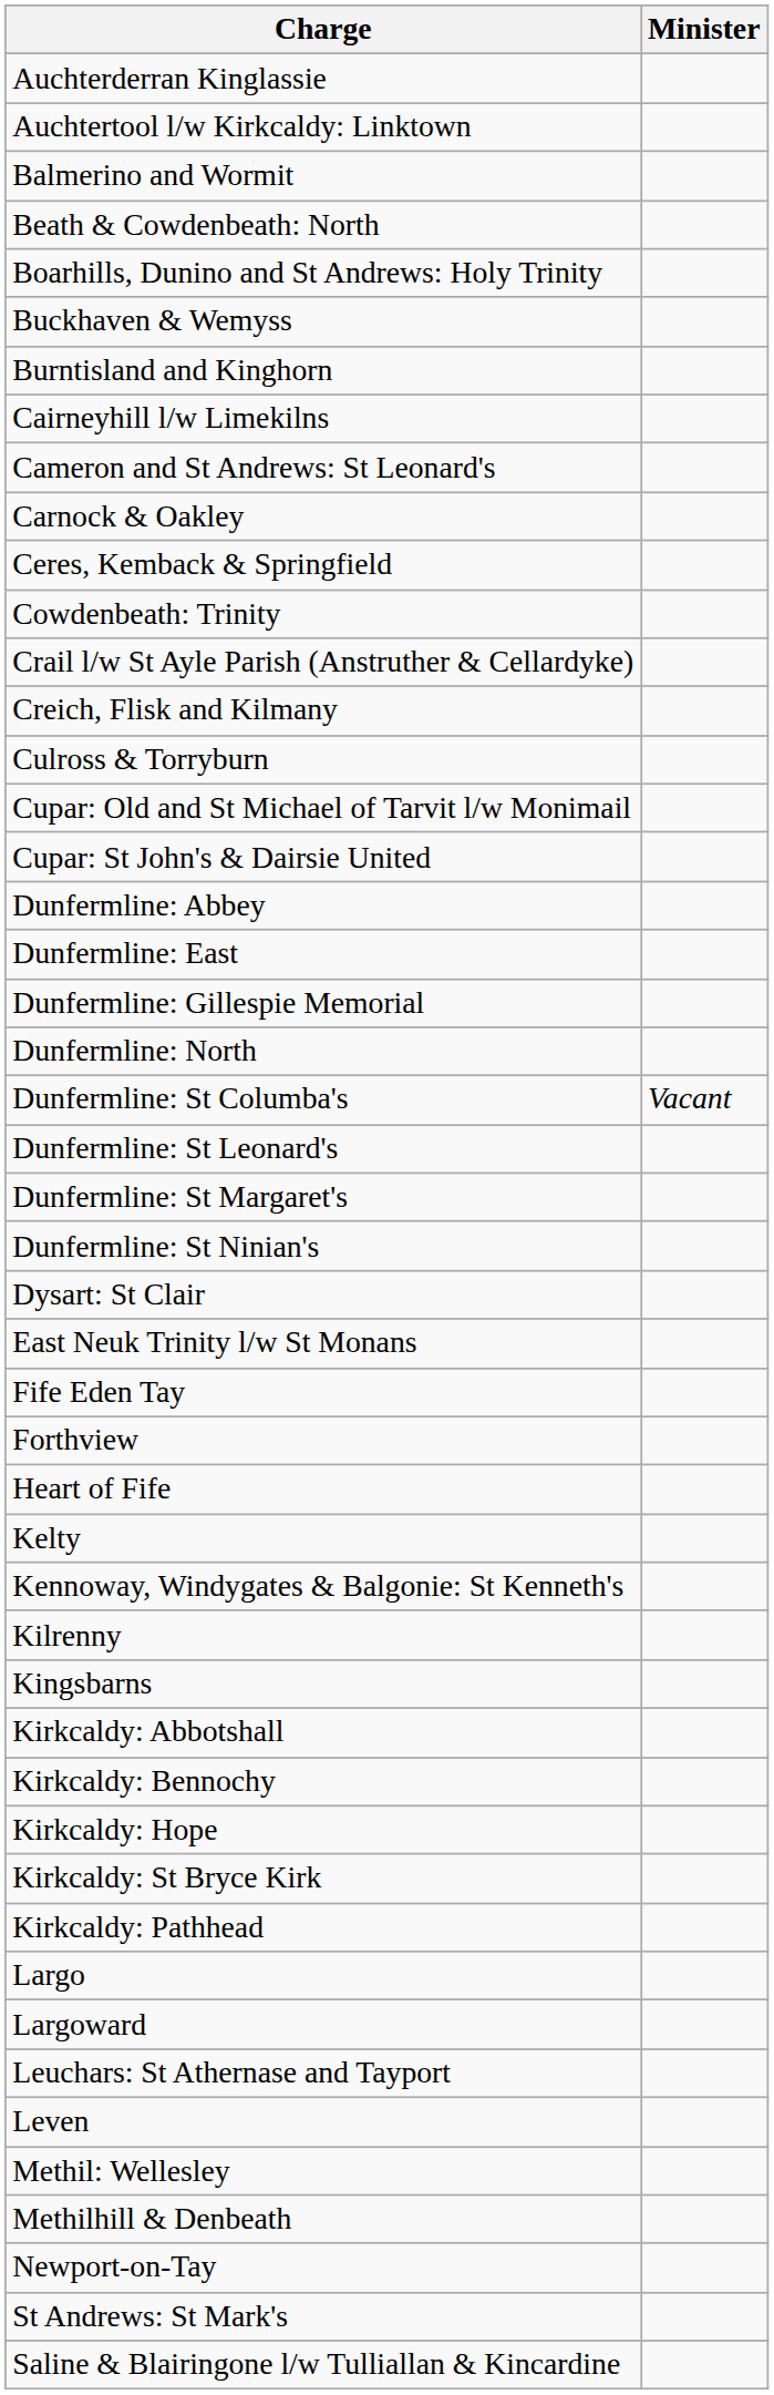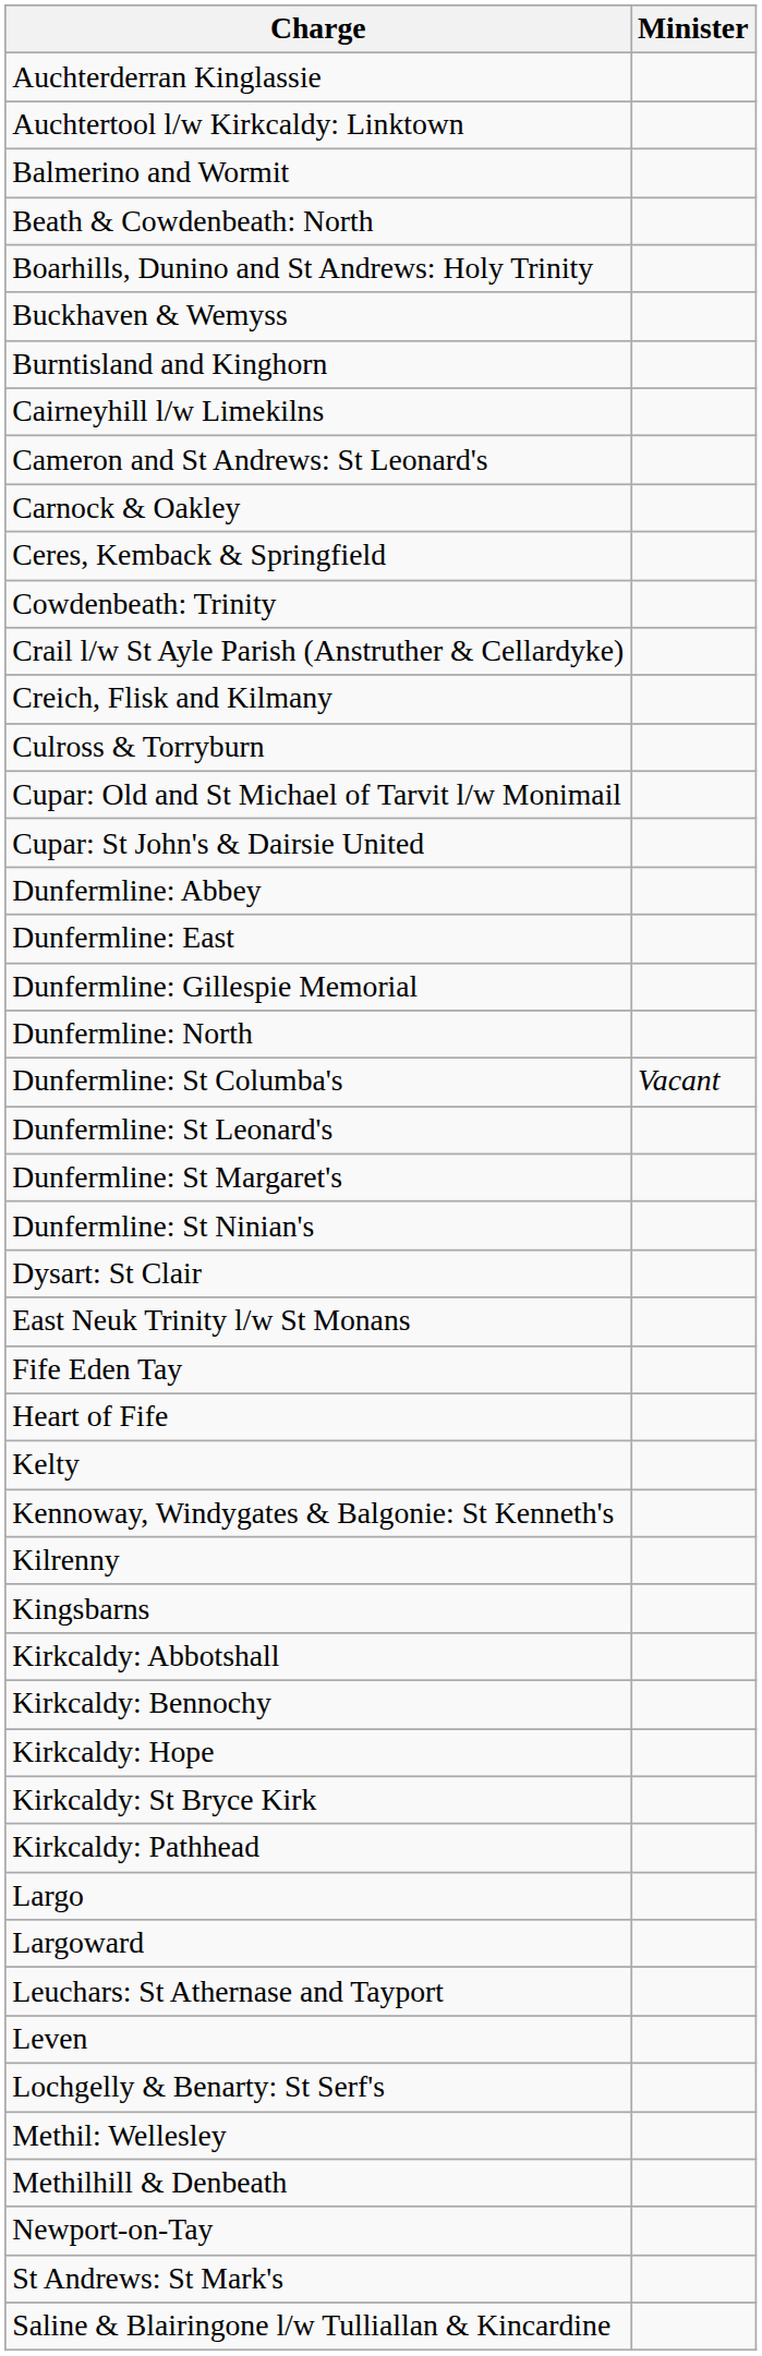- row: Forthview
+ row: Lochgelly & Benarty: St Serf's
